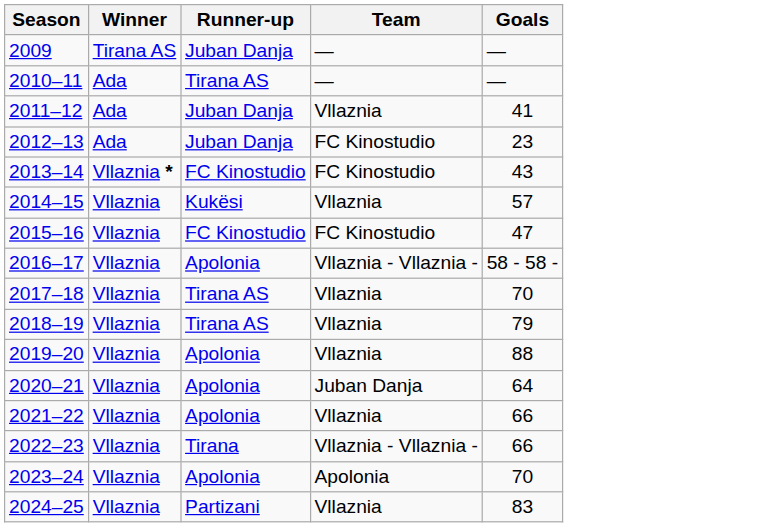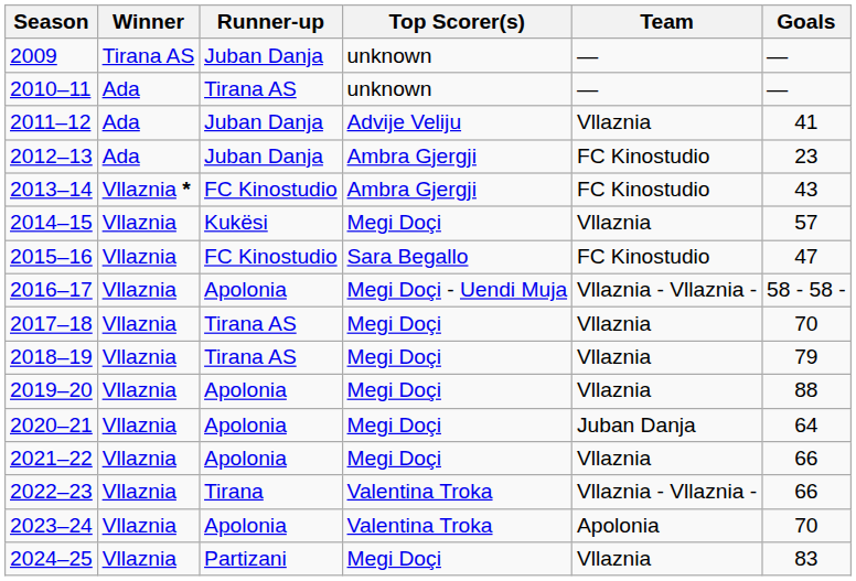+ column: Top Scorer(s) | unknown | unknown | Advije Veliju | Ambra Gjergji | Ambra Gjergji | Megi Doçi | Sara Begallo | Megi Doçi - Uendi Muja | Megi Doçi | Megi Doçi | Megi Doçi | Megi Doçi | Megi Doçi | Valentina Troka | Valentina Troka | Megi Doçi
